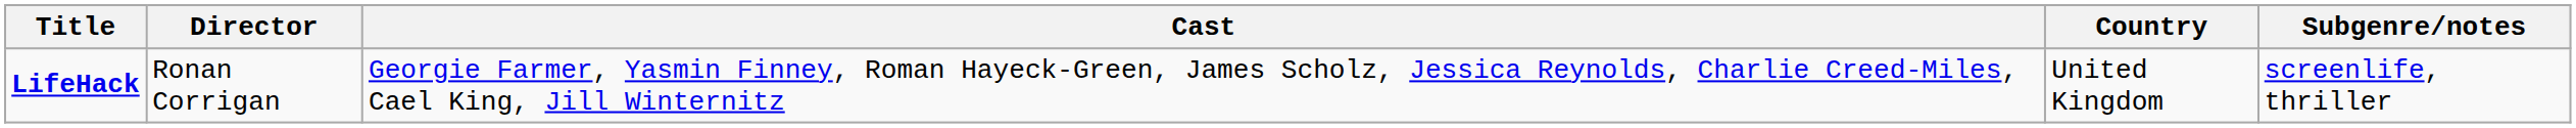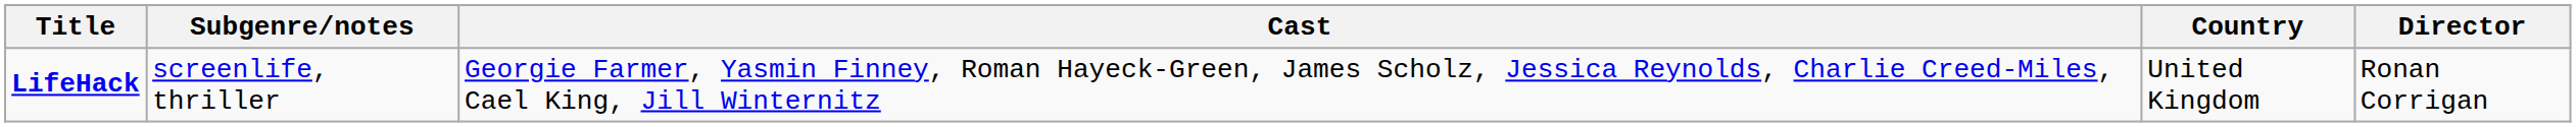columns swapped: Director <-> Subgenre/notes
